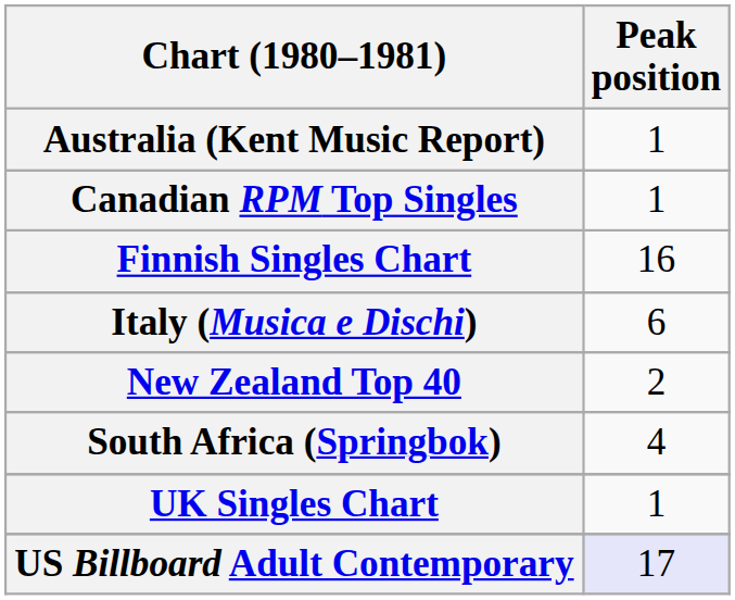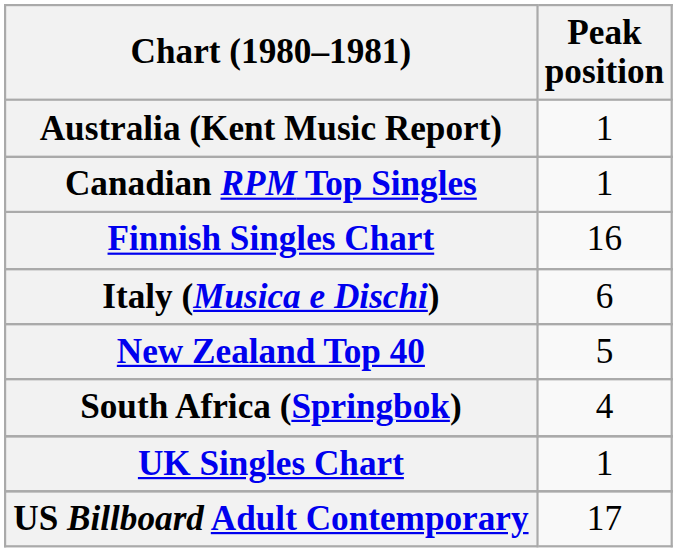New Zealand Top 40 | Peak position: 2 -> 5
US Billboard Adult Contemporary | Peak position: lavender background -> no background
